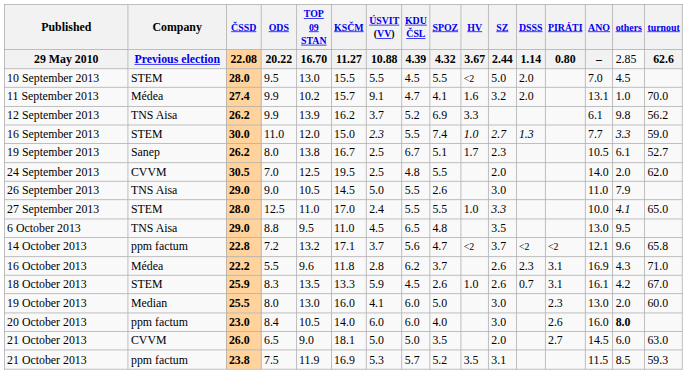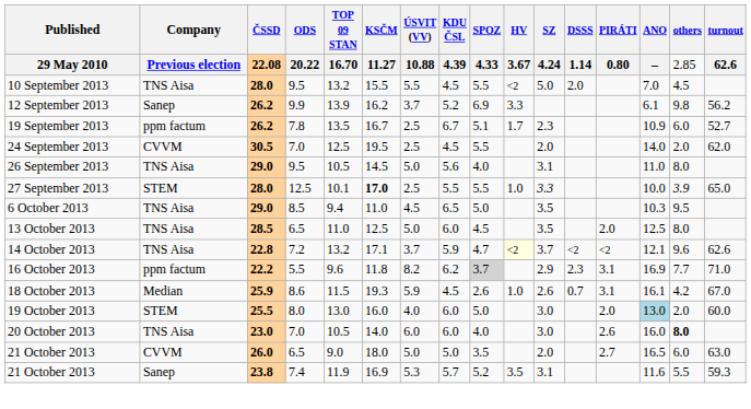29 May 2010 | SPOZ: 4.32 -> 4.33
29 May 2010 | SZ: 2.44 -> 4.24
10 September 2013 | Company: STEM -> TNS Aisa
10 September 2013 | TOP 09 STAN: 13.0 -> 13.2
- row: 11 September 2013 | Médea | 27.4 | 9.9 | 10.2 | 15.7 | 9.1 | 4.7 | 4.1 | 1.6 | 3.2 | 2.0 | 13.1 | 1.0 | 70.0
12 September 2013 | Company: TNS Aisa -> Sanep
- row: 16 September 2013 | STEM | 30.0 | 11.0 | 12.0 | 15.0 | 2.3 | 5.5 | 7.4 | 1.0 | 2.7 | 1.3 | 7.7 | 3.3 | 59.0
19 September 2013 | Company: Sanep -> ppm factum
19 September 2013 | ODS: 8.0 -> 7.8
19 September 2013 | TOP 09 STAN: 13.8 -> 13.5
19 September 2013 | ANO: 10.5 -> 10.9
19 September 2013 | others: 6.1 -> 6.0
24 September 2013 | KDU ČSL: 4.8 -> 4.5
26 September 2013 | ODS: 9.0 -> 9.5
26 September 2013 | KDU ČSL: 5.5 -> 5.6
26 September 2013 | SPOZ: 2.6 -> 4.0
26 September 2013 | SZ: 3.0 -> 3.1
26 September 2013 | others: 7.9 -> 8.0
27 September 2013 | TOP 09 STAN: 11.0 -> 10.1
27 September 2013 | KSČM: normal -> bold
27 September 2013 | ÚSVIT (VV): 2.4 -> 2.5
27 September 2013 | others: 4.1 -> 3.9
6 October 2013 | ODS: 8.8 -> 8.5
6 October 2013 | TOP 09 STAN: 9.5 -> 9.4
6 October 2013 | SPOZ: 4.8 -> 5.0
6 October 2013 | ANO: 13.0 -> 10.3
+ row: 13 October 2013 | TNS Aisa | 28.5 | 6.5 | 11.0 | 12.5 | 5.0 | 6.0 | 4.5 | 3.5 | 2.0 | 12.5 | 8.0
14 October 2013 | Company: ppm factum -> TNS Aisa
14 October 2013 | KDU ČSL: 5.6 -> 5.9
14 October 2013 | HV: no background -> lightyellow background
14 October 2013 | turnout: 65.8 -> 62.6
16 October 2013 | Company: Médea -> ppm factum
16 October 2013 | ÚSVIT (VV): 2.8 -> 8.2
16 October 2013 | SPOZ: no background -> lightgrey background
16 October 2013 | SZ: 2.6 -> 2.9
16 October 2013 | others: 4.3 -> 7.7
18 October 2013 | Company: STEM -> Median
18 October 2013 | ODS: 8.3 -> 8.6
18 October 2013 | TOP 09 STAN: 13.5 -> 11.5
18 October 2013 | KSČM: 13.3 -> 19.3
19 October 2013 | Company: Median -> STEM
19 October 2013 | ÚSVIT (VV): 4.1 -> 4.0
19 October 2013 | PIRÁTI: 2.3 -> 2.0
19 October 2013 | ANO: no background -> lightblue background
20 October 2013 | Company: ppm factum -> TNS Aisa
20 October 2013 | ODS: 8.4 -> 7.0
21 October 2013 / 26.0 | KSČM: 18.1 -> 18.0
21 October 2013 / 26.0 | ANO: 14.5 -> 16.5
21 October 2013 / 23.8 | Company: ppm factum -> Sanep
21 October 2013 / 23.8 | ODS: 7.5 -> 7.4
21 October 2013 / 23.8 | ANO: 11.5 -> 11.6
21 October 2013 / 23.8 | others: 8.5 -> 5.5
